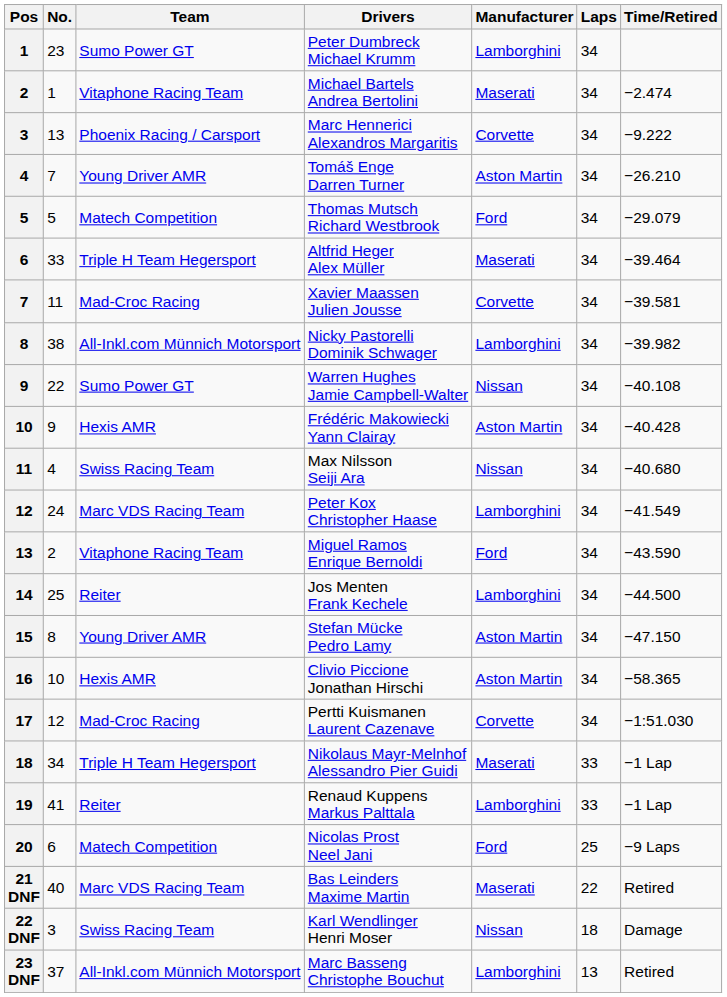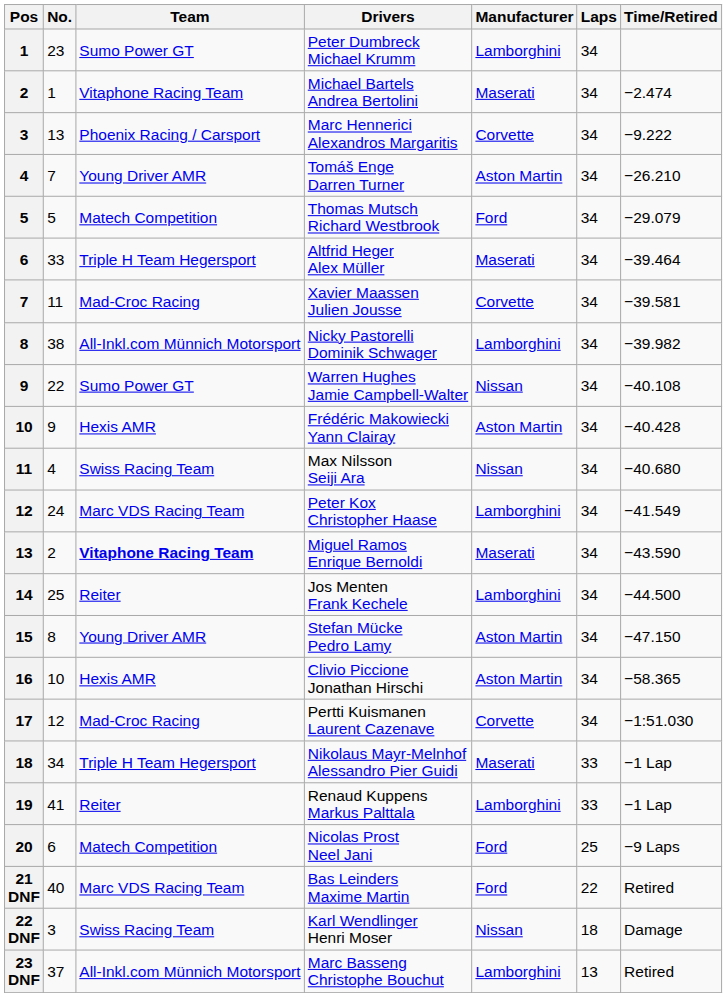Miguel Ramos Enrique Bernoldi | Team: normal -> bold
Miguel Ramos Enrique Bernoldi | Manufacturer: Ford -> Maserati
Bas Leinders Maxime Martin | Manufacturer: Maserati -> Ford
